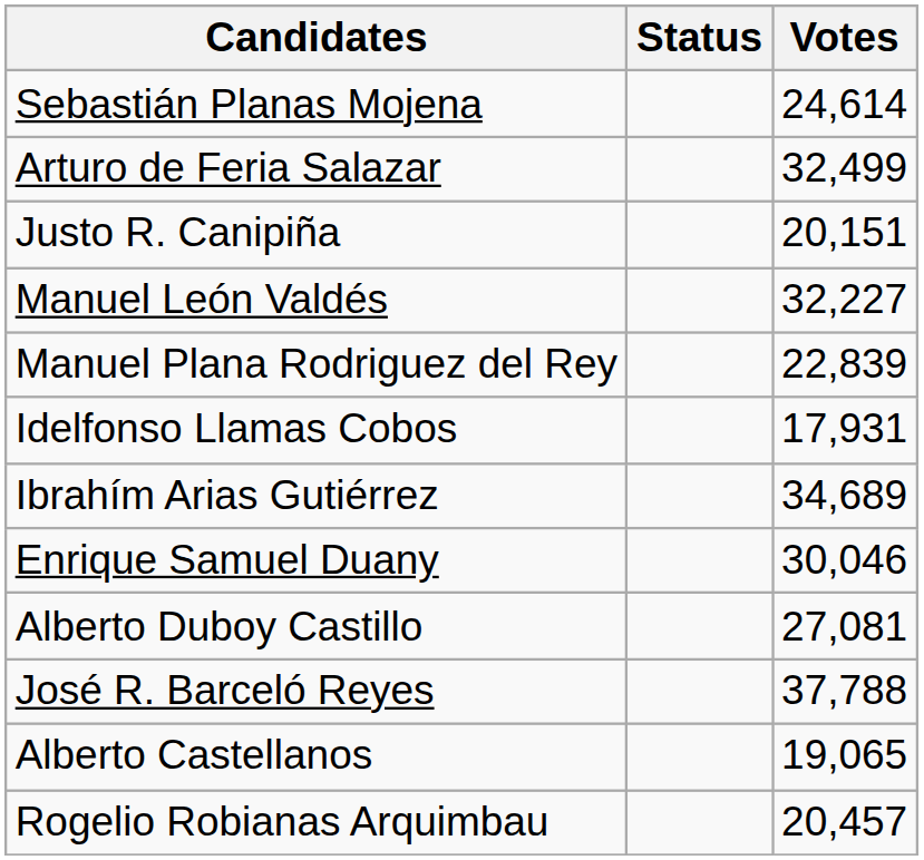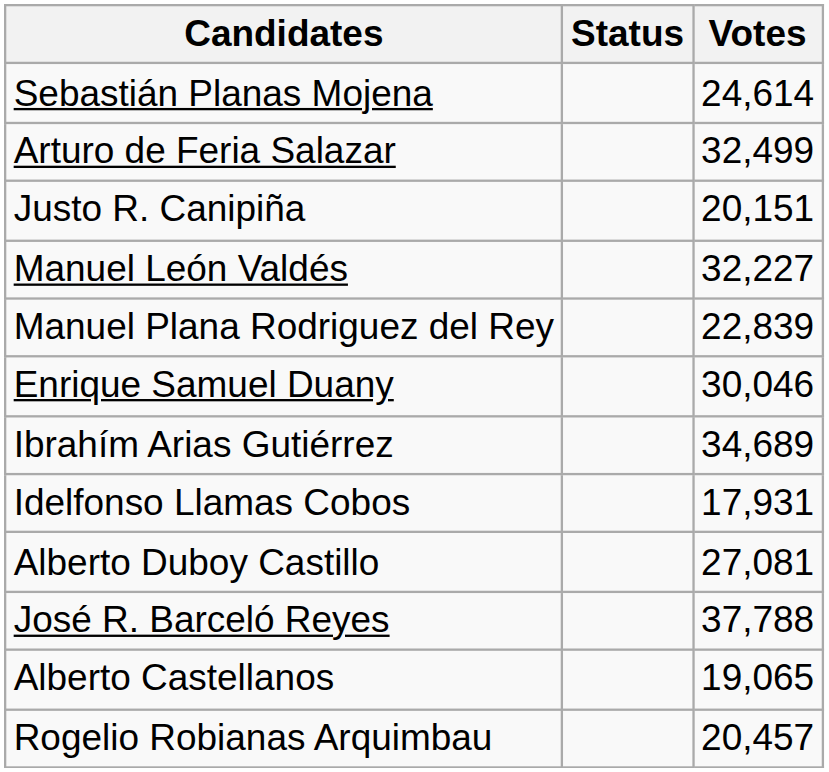rows swapped: Enrique Samuel Duany <-> Idelfonso Llamas Cobos
